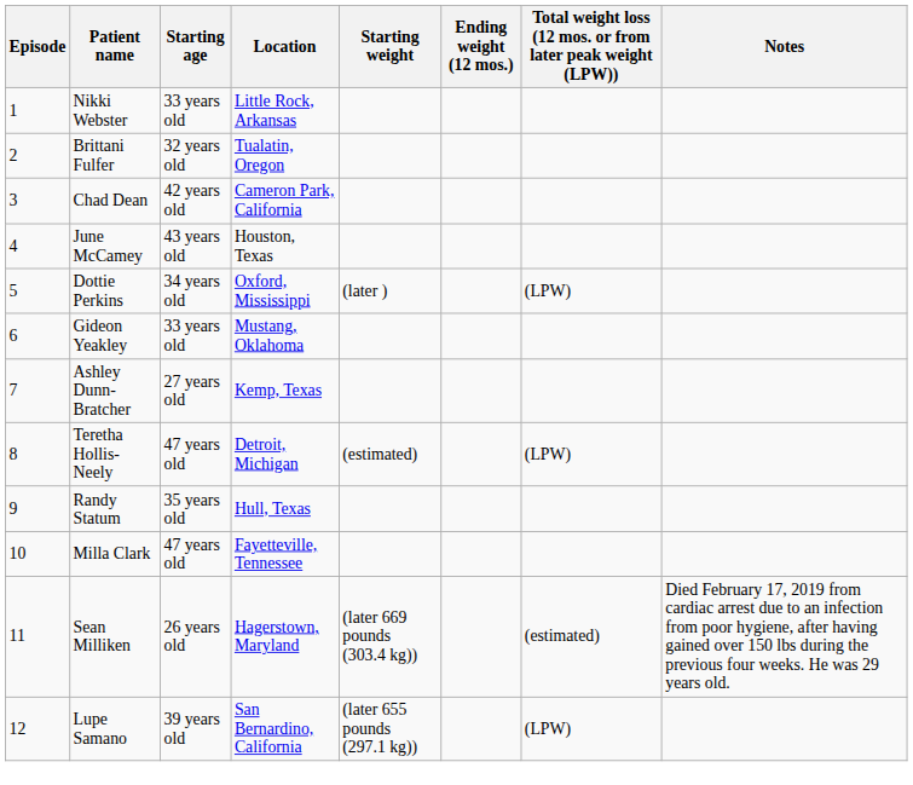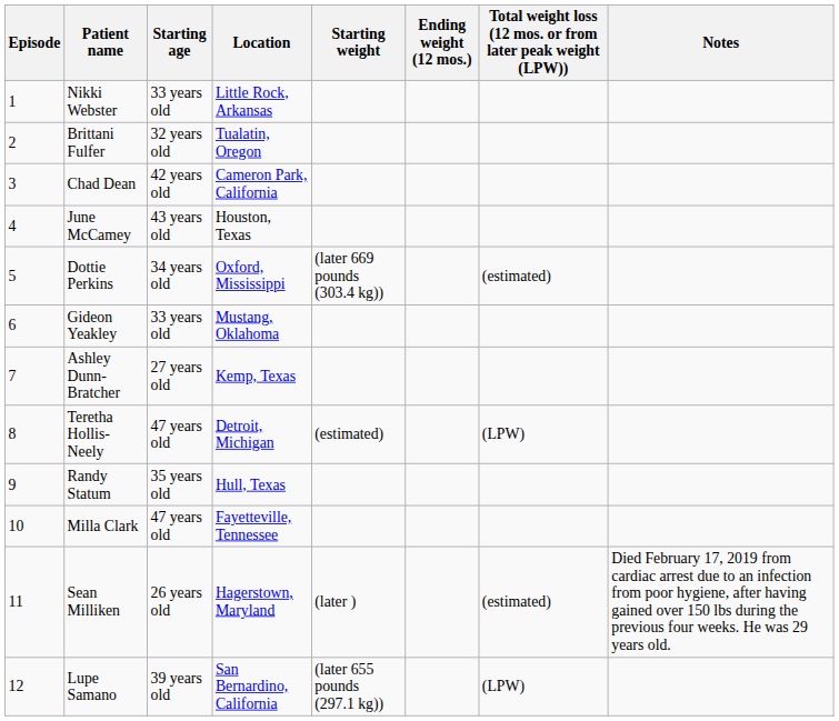Dottie Perkins | Starting weight: (later ) -> (later 669 pounds (303.4 kg))
Dottie Perkins | Total weight loss (12 mos. or from later peak weight (LPW)): (LPW) -> (estimated)
Sean Milliken | Starting weight: (later 669 pounds (303.4 kg)) -> (later )
